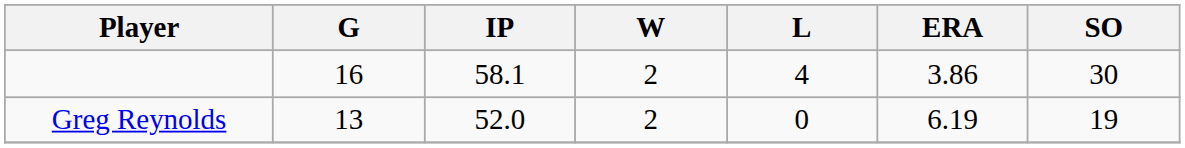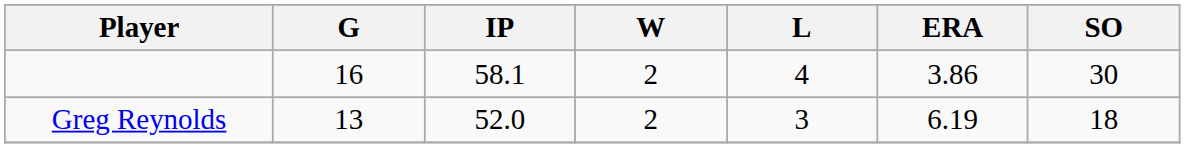Greg Reynolds | L: 0 -> 3
Greg Reynolds | SO: 19 -> 18
